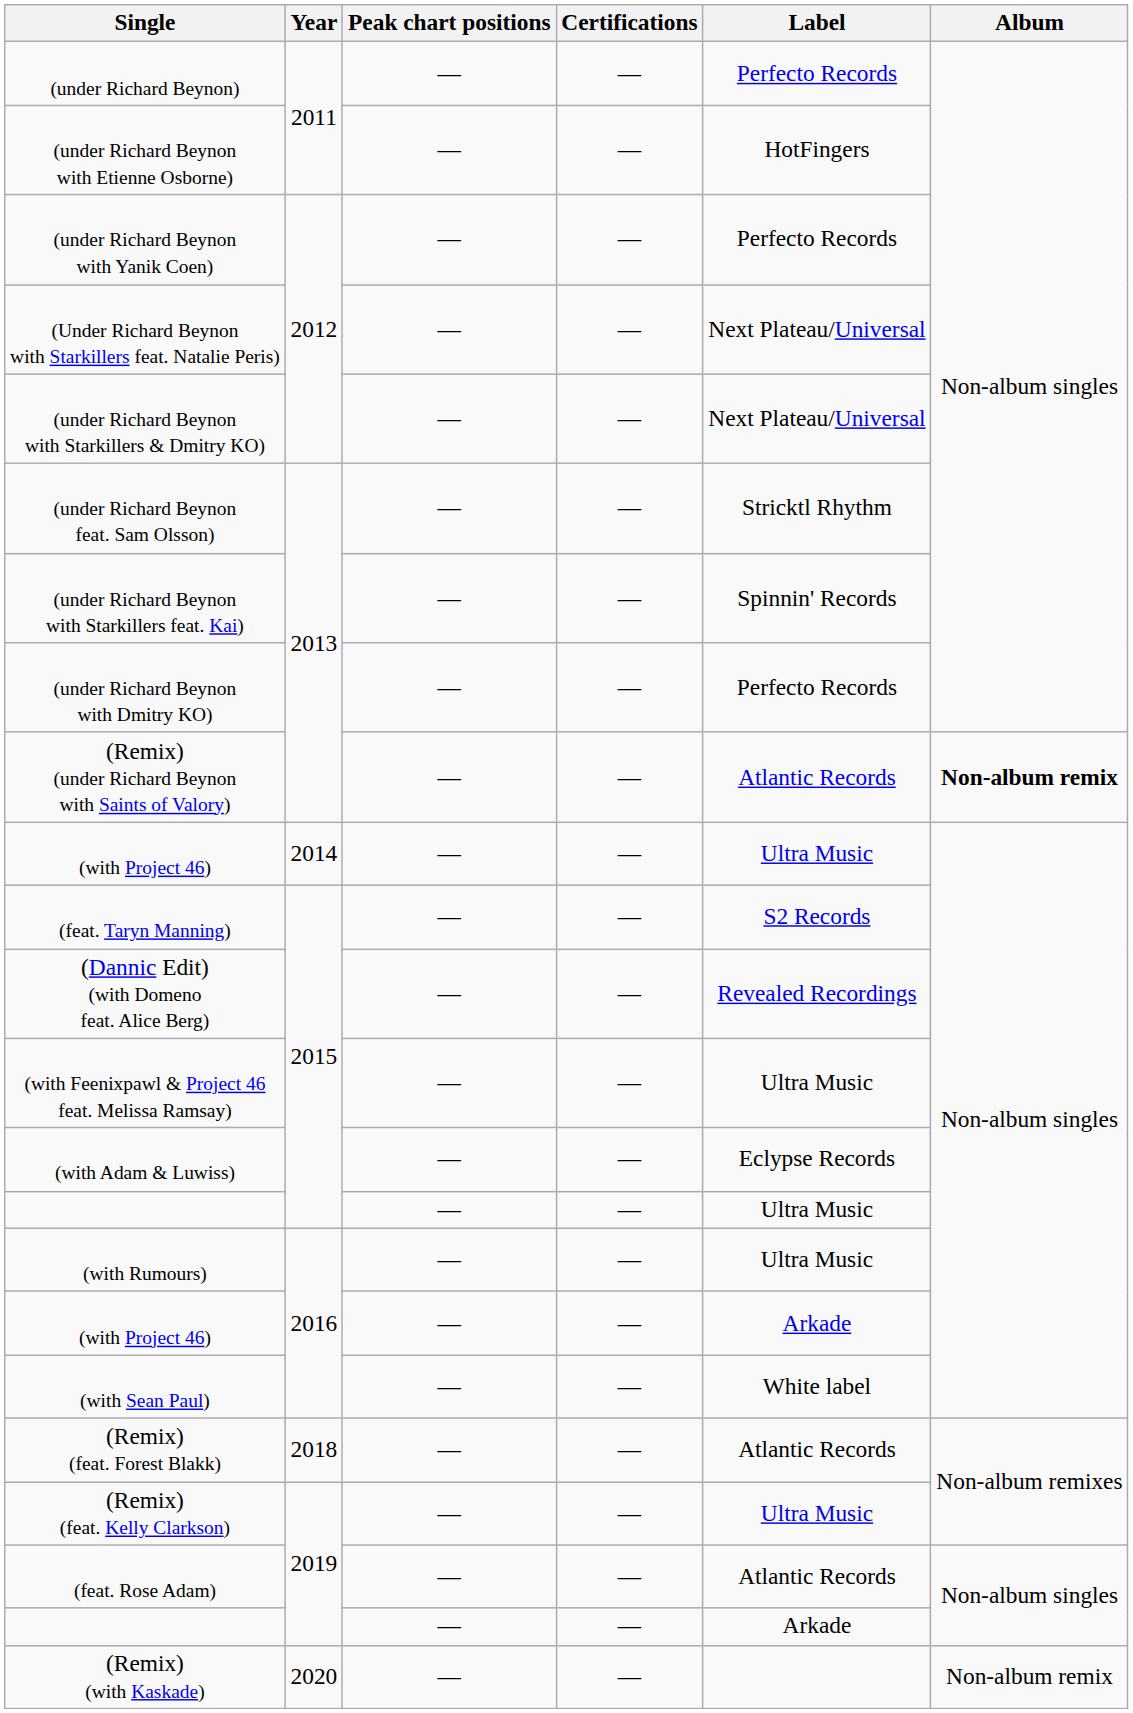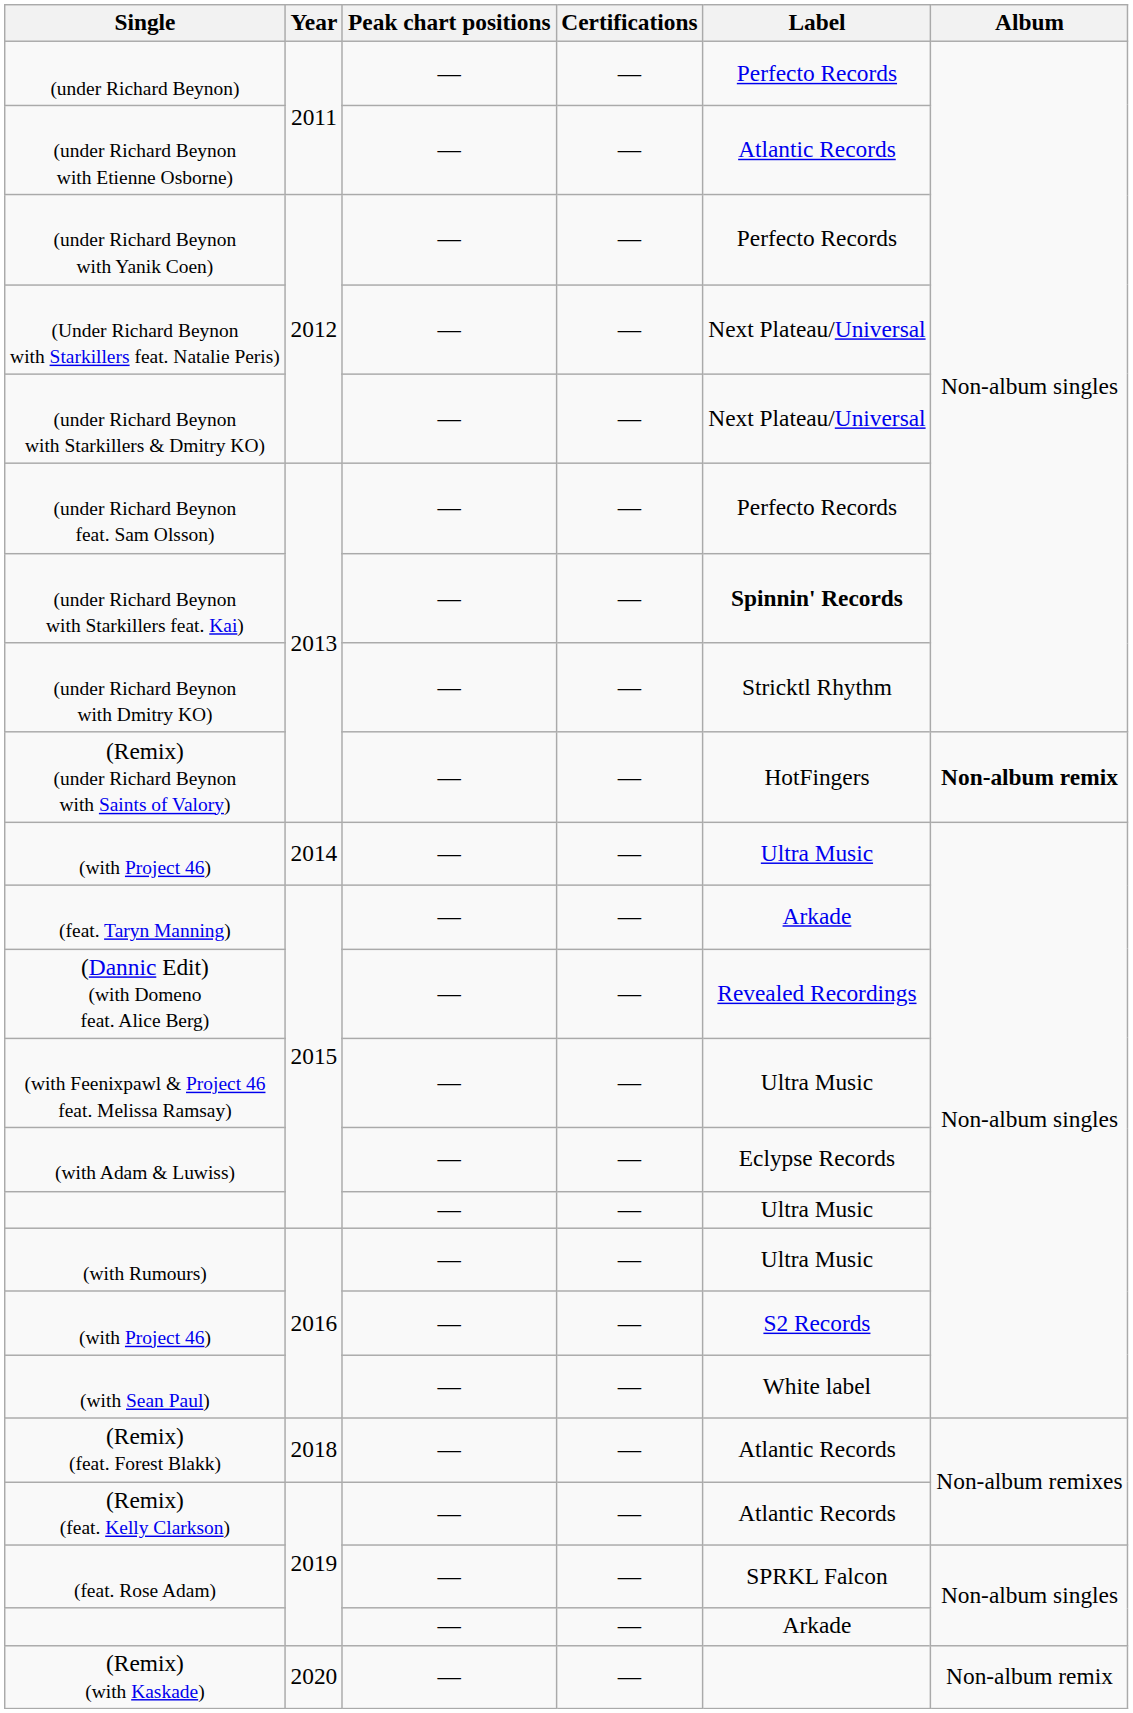(under Richard Beynon with Etienne Osborne) | Label: HotFingers -> Atlantic Records
(under Richard Beynon feat. Sam Olsson) | Label: Stricktl Rhythm -> Perfecto Records
(under Richard Beynon with Starkillers feat. Kai) | Label: normal -> bold
(under Richard Beynon with Dmitry KO) | Label: Perfecto Records -> Stricktl Rhythm
(Remix) (under Richard Beynon with Saints of Valory) | Label: Atlantic Records -> HotFingers
(feat. Taryn Manning) | Label: S2 Records -> Arkade
(with Project 46) / 2016 | Label: Arkade -> S2 Records
(Remix) (feat. Kelly Clarkson) | Label: Ultra Music -> Atlantic Records
(feat. Rose Adam) | Label: Atlantic Records -> SPRKL Falcon
